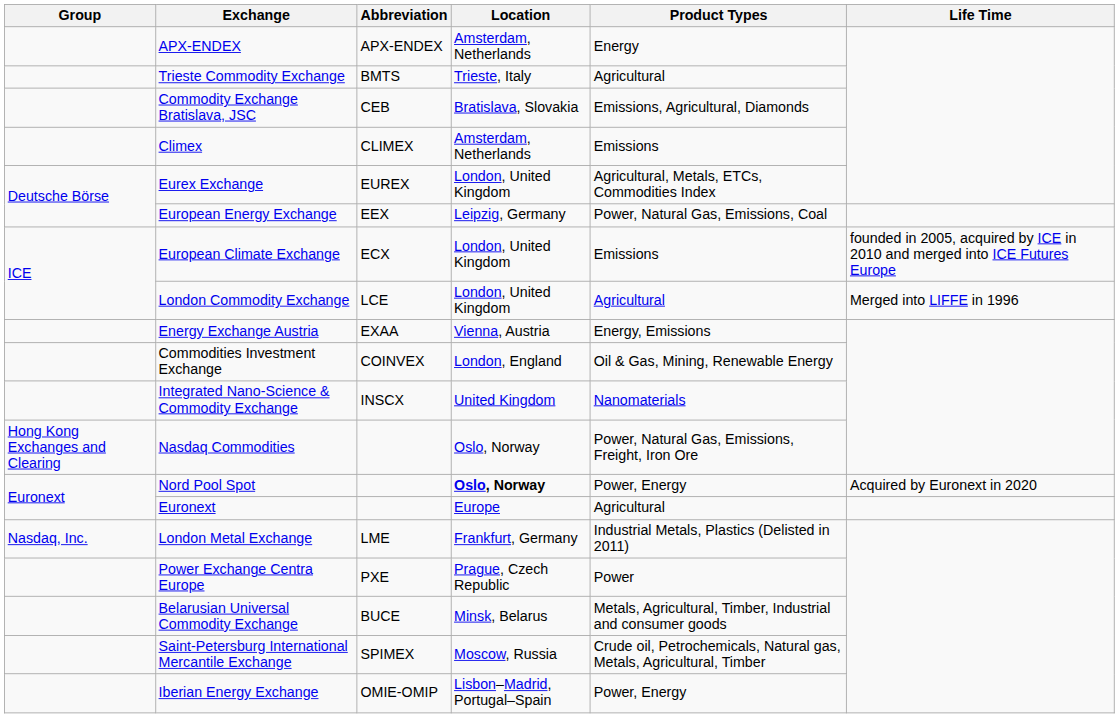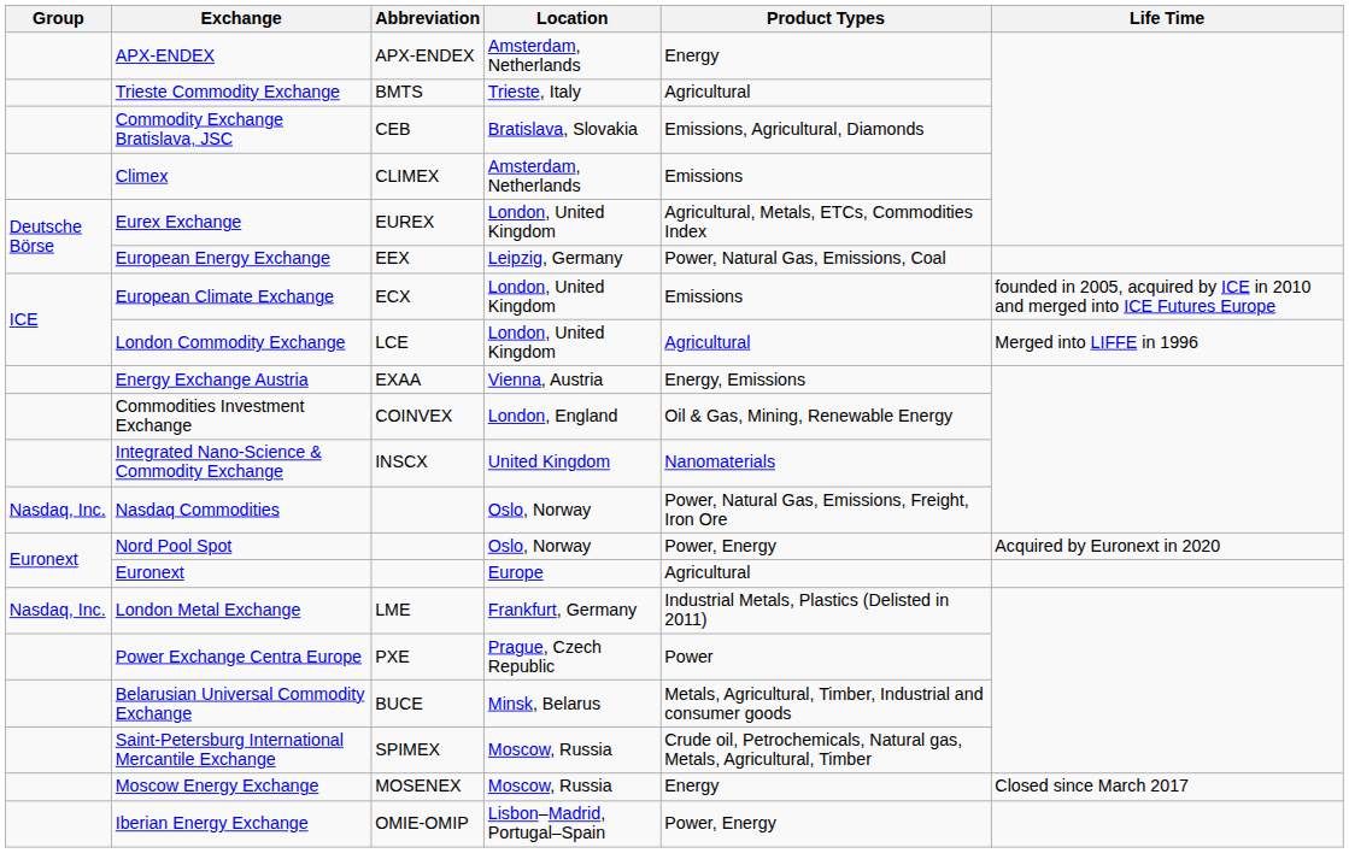Nasdaq Commodities | Group: Hong Kong Exchanges and Clearing -> Nasdaq, Inc.
Nord Pool Spot | Location: bold -> normal
+ row: Moscow Energy Exchange | MOSENEX | Moscow, Russia | Energy | Closed since March 2017
